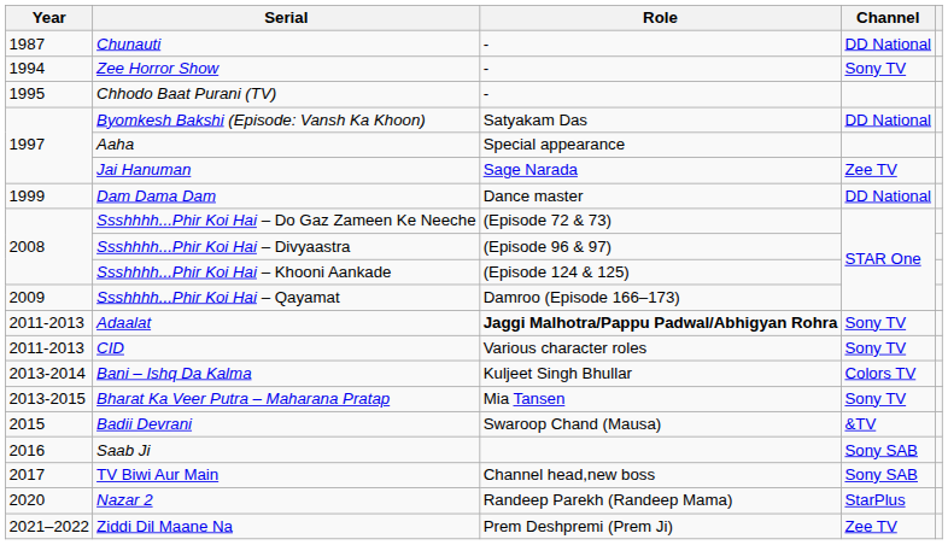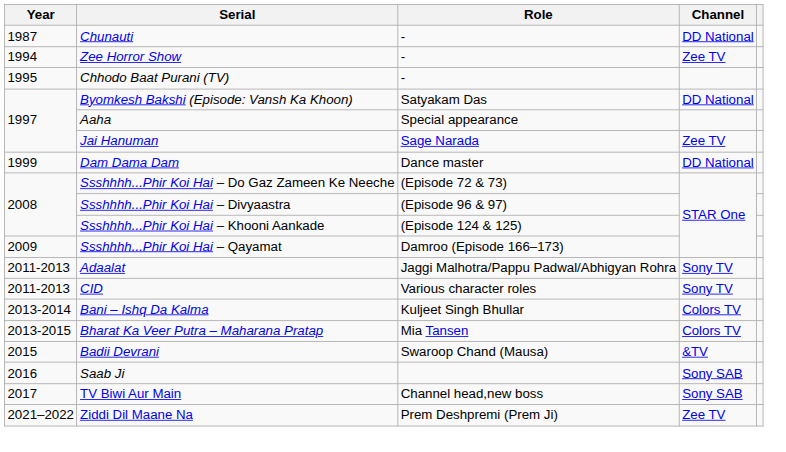Zee Horror Show | Channel: Sony TV -> Zee TV
Adaalat | Role: bold -> normal
Bharat Ka Veer Putra – Maharana Pratap | Channel: Sony TV -> Colors TV
- row: 2020 | Nazar 2 | Randeep Parekh (Randeep Mama) | StarPlus
